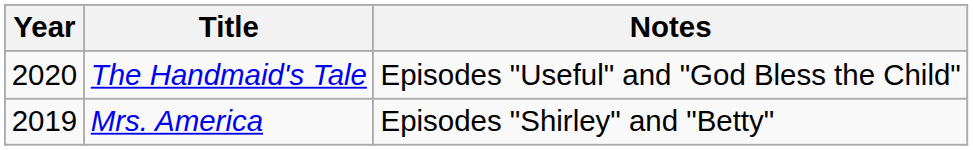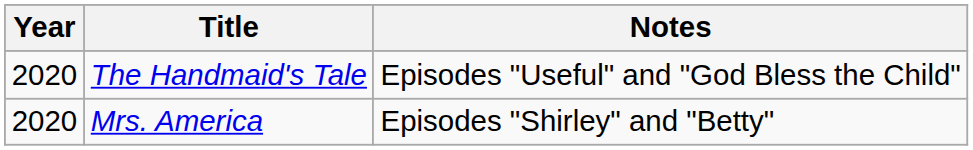Mrs. America | Year: 2019 -> 2020
